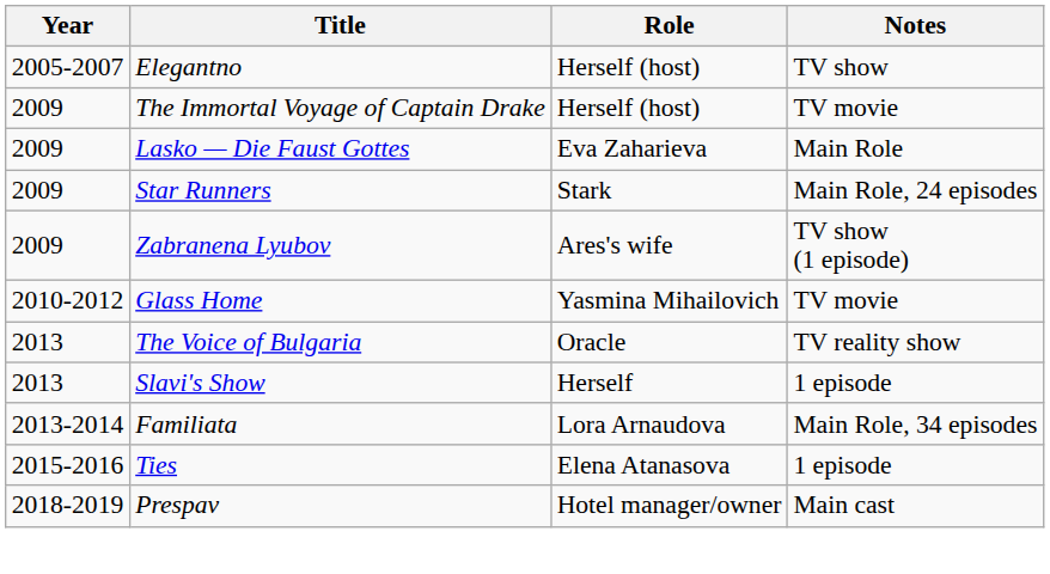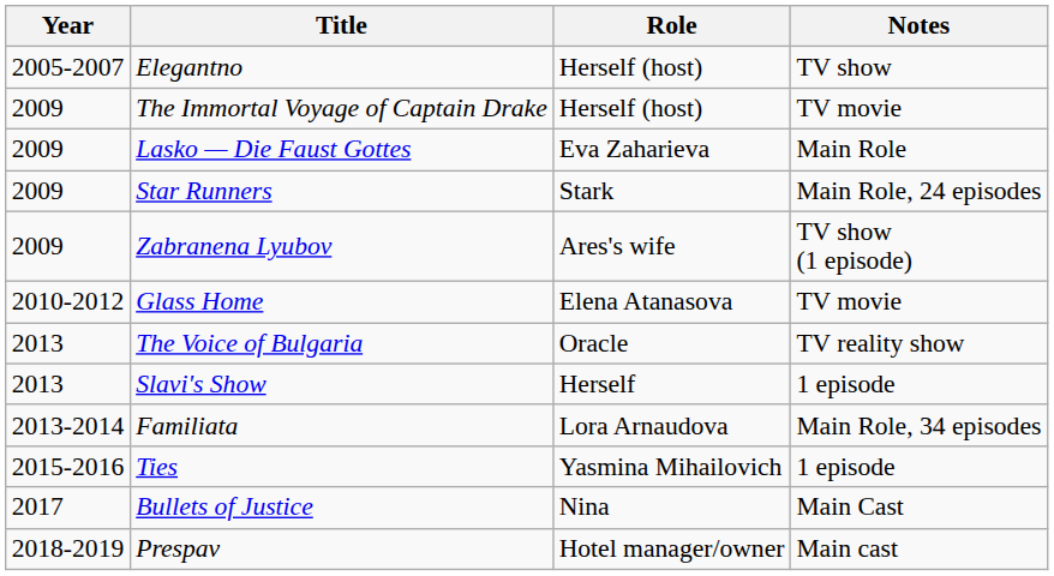Glass Home | Role: Yasmina Mihailovich -> Elena Atanasova
Ties | Role: Elena Atanasova -> Yasmina Mihailovich
+ row: 2017 | Bullets of Justice | Nina | Main Cast
